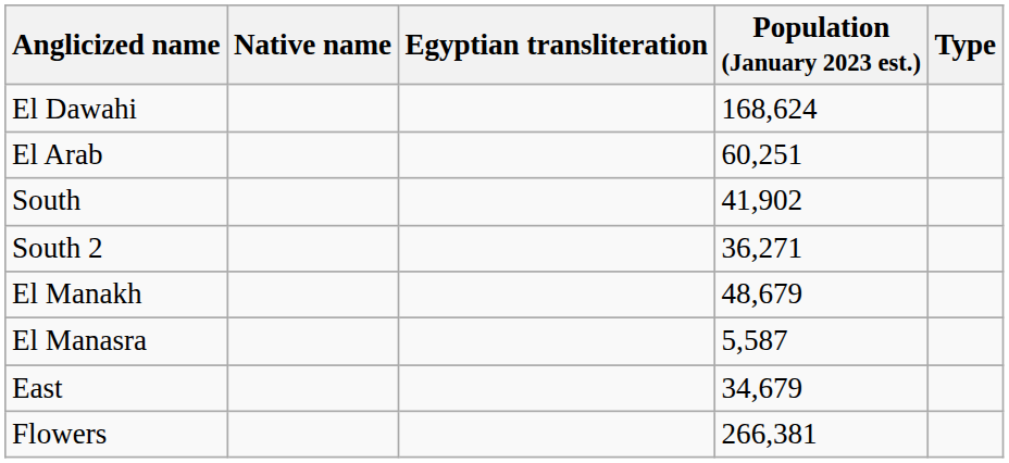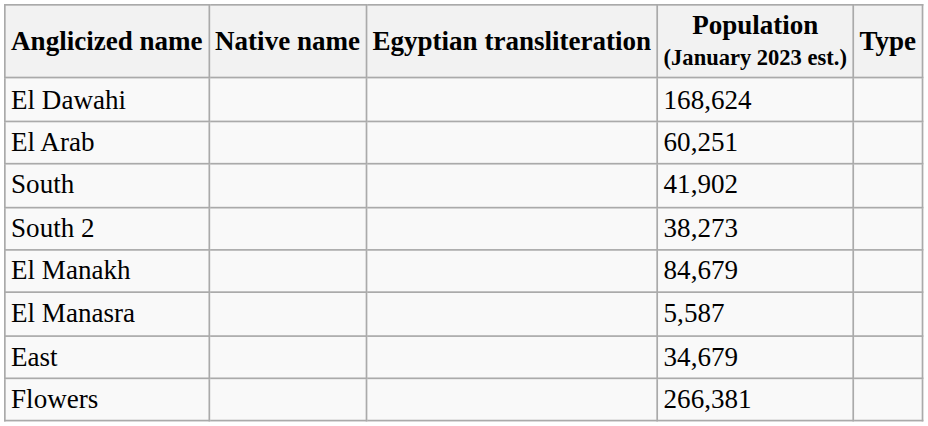South 2 | Population (January 2023 est.): 36,271 -> 38,273
El Manakh | Population (January 2023 est.): 48,679 -> 84,679
